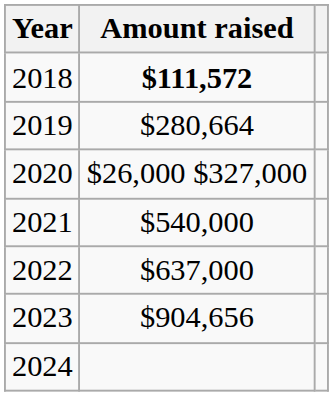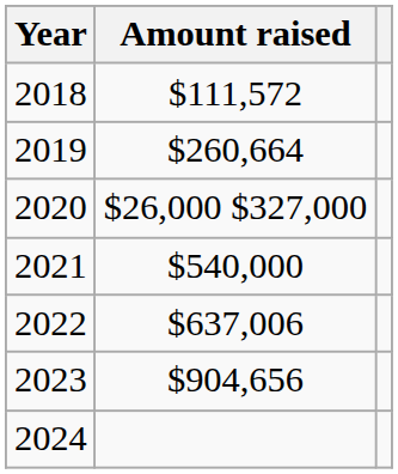2018 | Amount raised: bold -> normal
2019 | Amount raised: $280,664 -> $260,664
2022 | Amount raised: $637,000 -> $637,006
